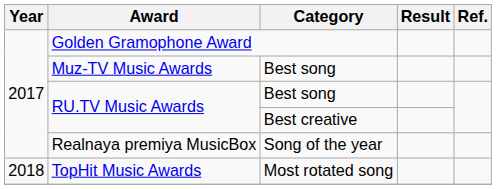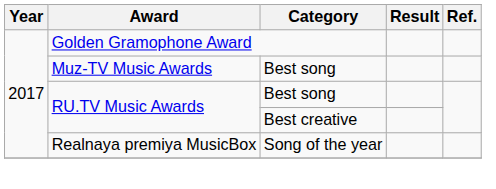- row: 2018 | TopHit Music Awards | Most rotated song
